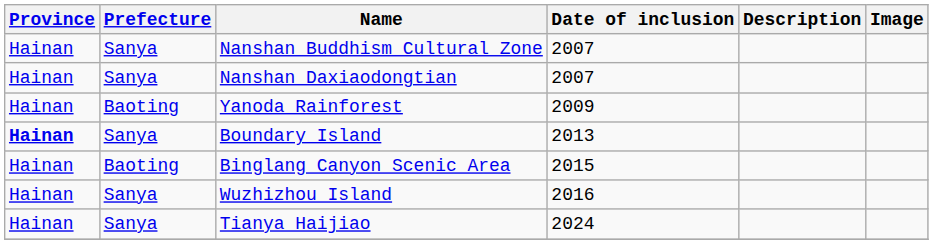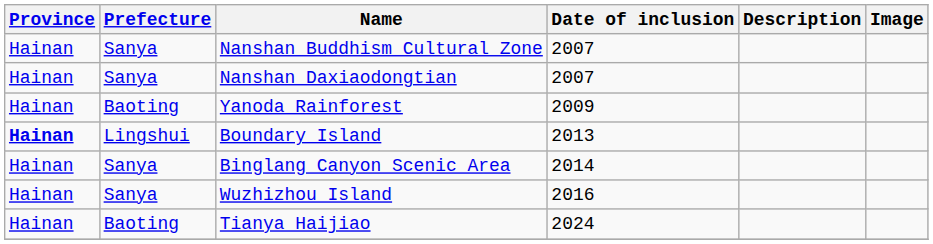Boundary Island | Prefecture: Sanya -> Lingshui
Binglang Canyon Scenic Area | Prefecture: Baoting -> Sanya
Binglang Canyon Scenic Area | Date of inclusion: 2015 -> 2014
Tianya Haijiao | Prefecture: Sanya -> Baoting
